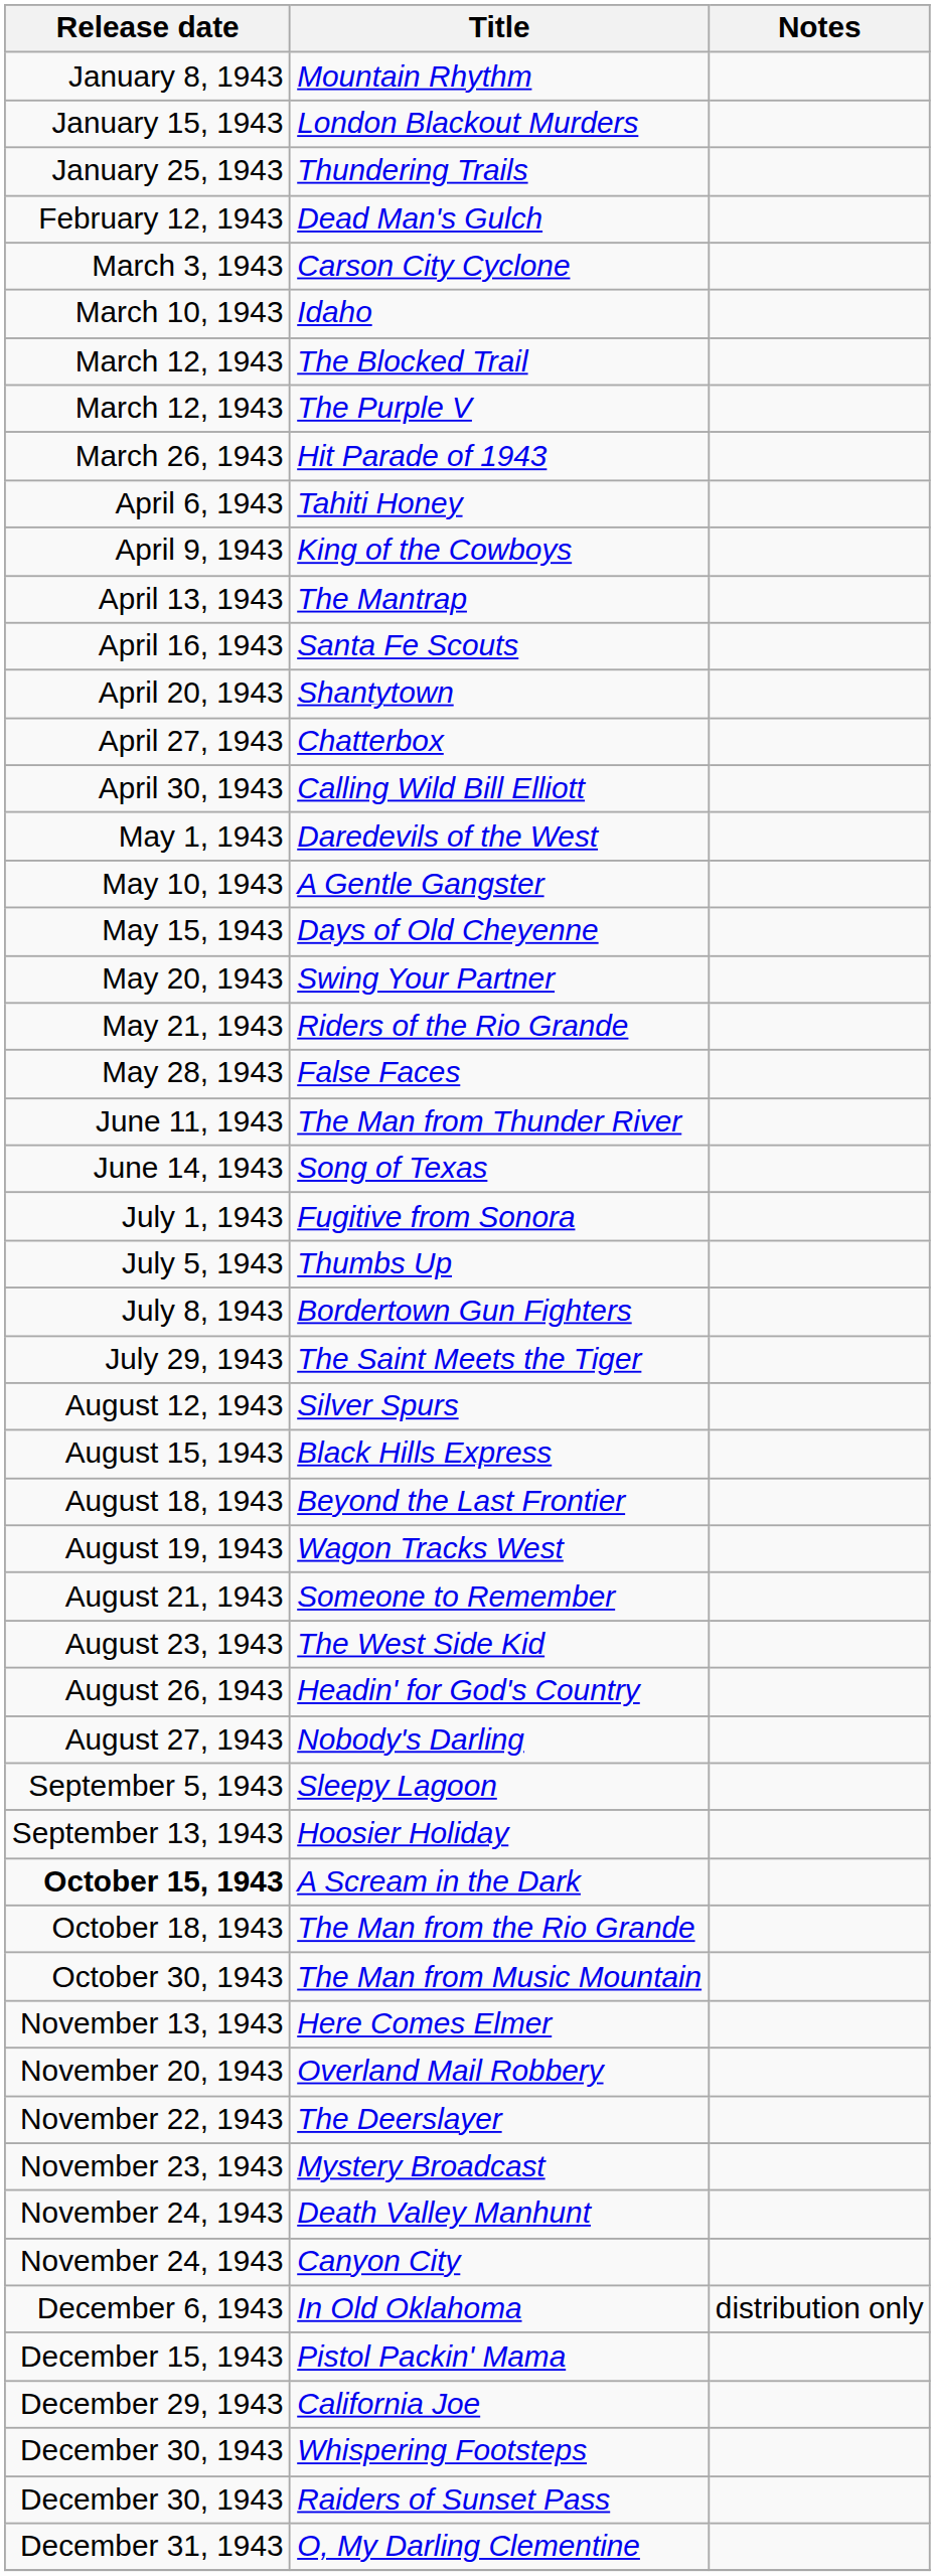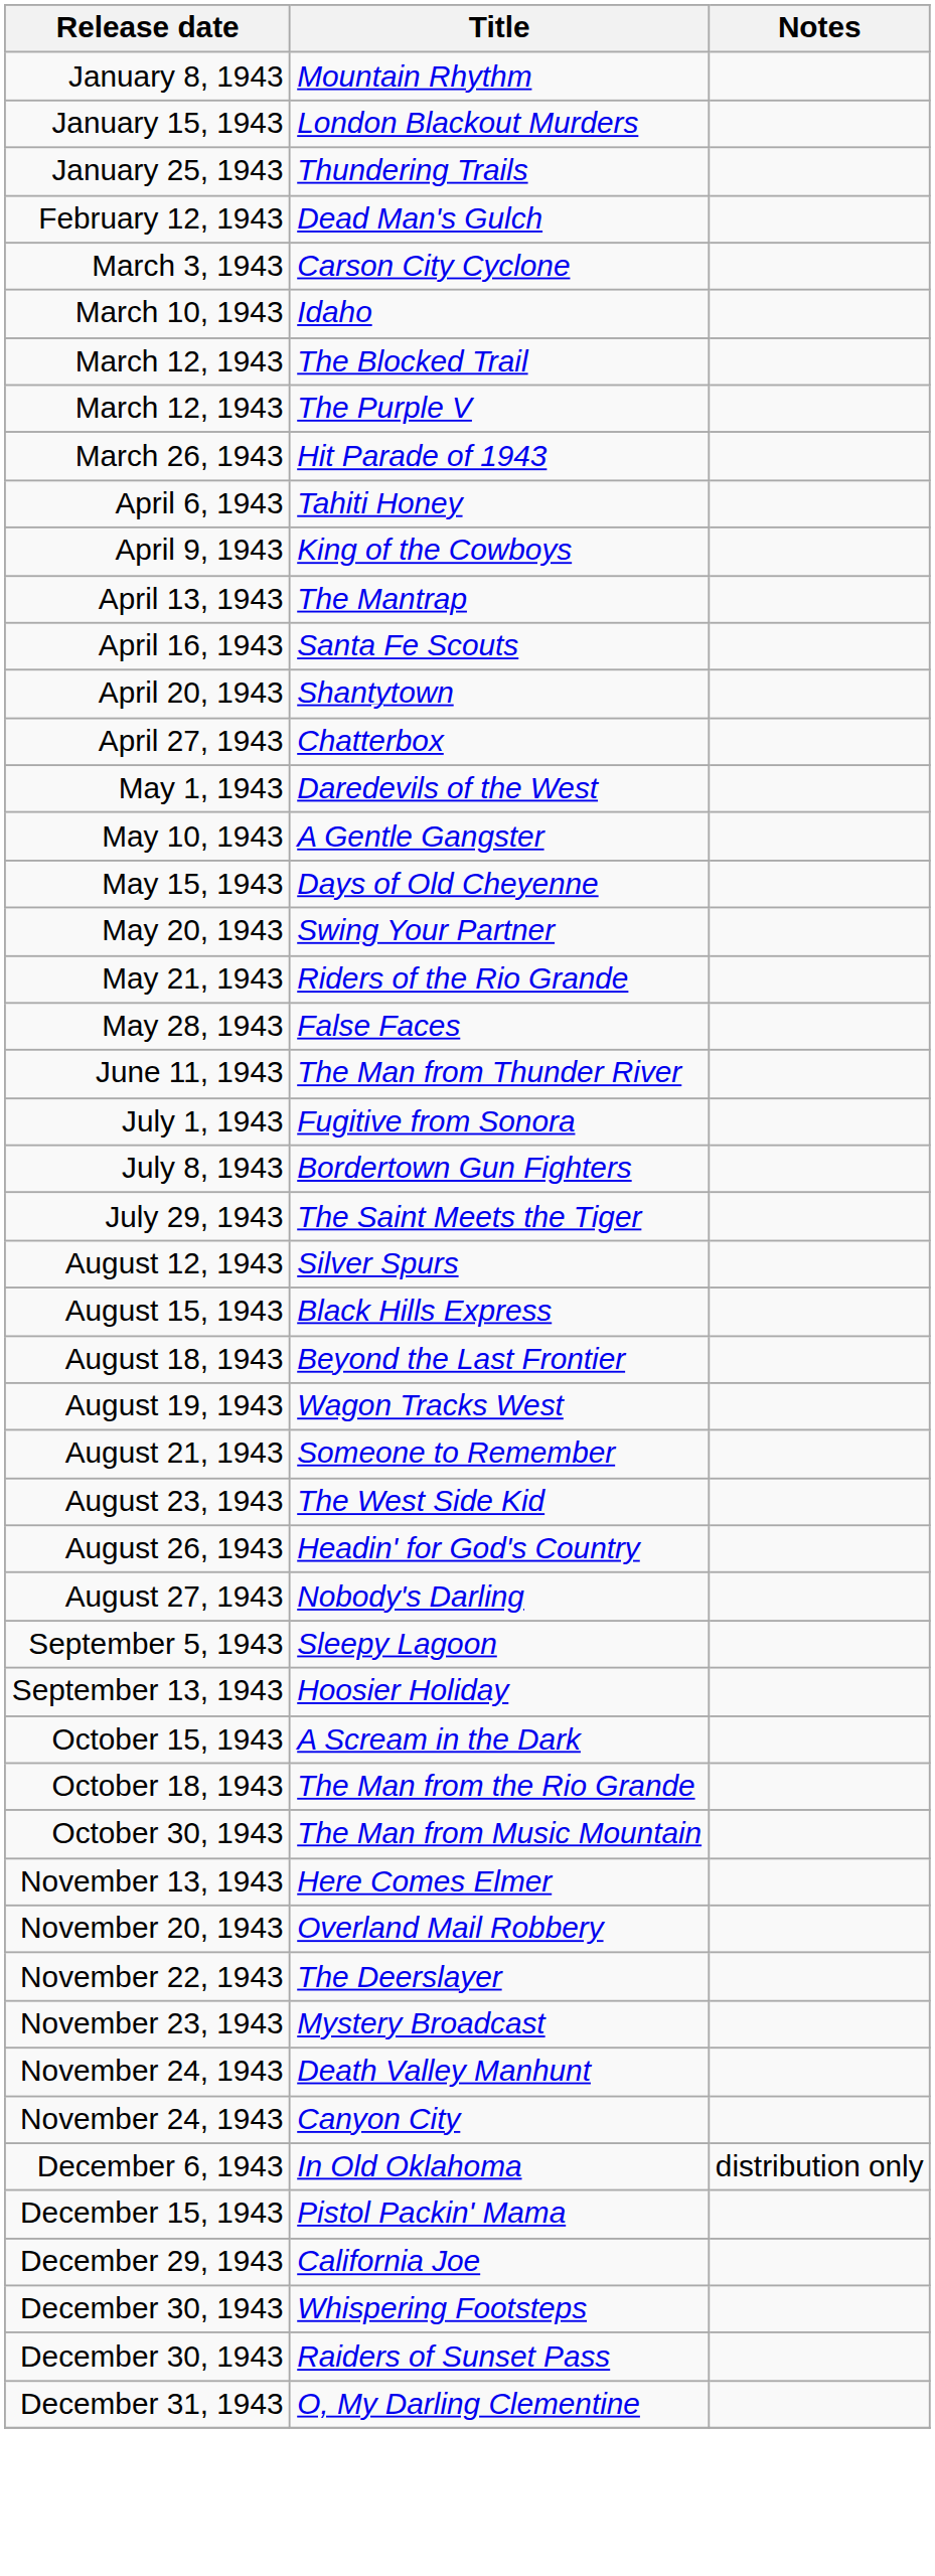- row: April 30, 1943 | Calling Wild Bill Elliott
- row: June 14, 1943 | Song of Texas
- row: July 5, 1943 | Thumbs Up
A Scream in the Dark | Release date: bold -> normal
